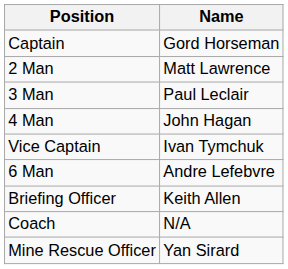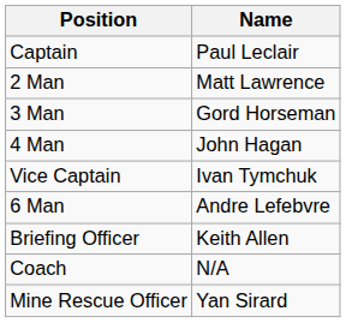Captain | Name: Gord Horseman -> Paul Leclair
3 Man | Name: Paul Leclair -> Gord Horseman
